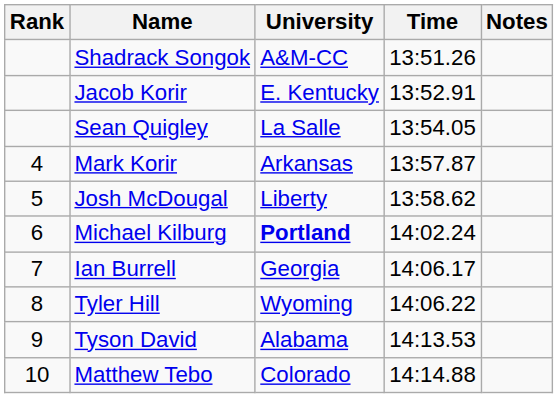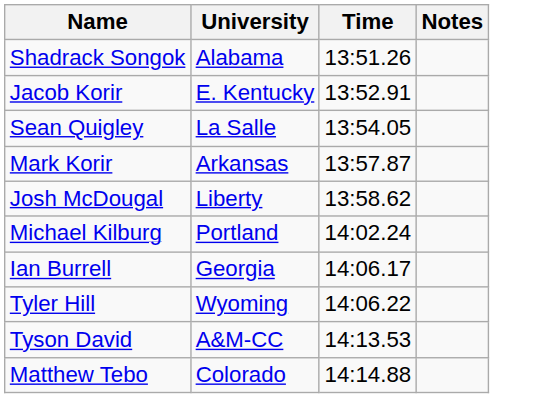- column: Rank | 4 | 5 | 6 | 7 | 8 | 9 | 10
Shadrack Songok | University: A&M-CC -> Alabama
Michael Kilburg | University: bold -> normal
Tyson David | University: Alabama -> A&M-CC
